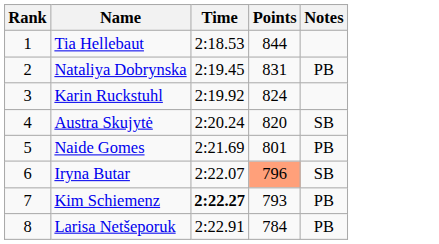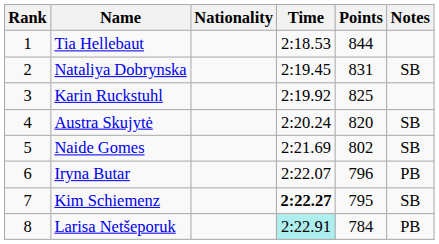+ column: Nationality
Nataliya Dobrynska | Notes: PB -> SB
Karin Ruckstuhl | Points: 824 -> 825
Naide Gomes | Points: 801 -> 802
Naide Gomes | Notes: PB -> SB
Iryna Butar | Points: lightsalmon background -> no background
Iryna Butar | Notes: SB -> PB
Kim Schiemenz | Points: 793 -> 795
Kim Schiemenz | Notes: PB -> SB
Larisa Netšeporuk | Time: no background -> paleturquoise background
